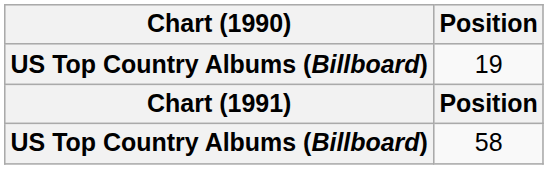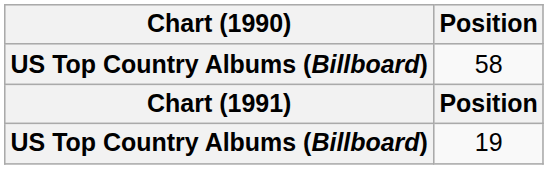rows swapped: 58 <-> 19
